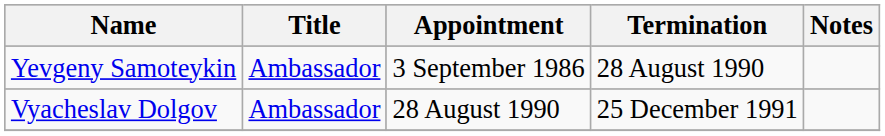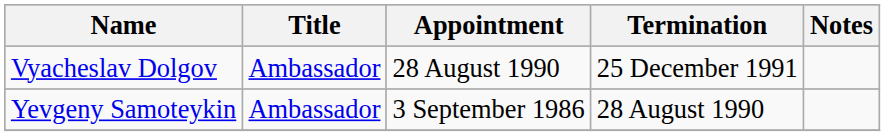rows swapped: Yevgeny Samoteykin <-> Vyacheslav Dolgov
